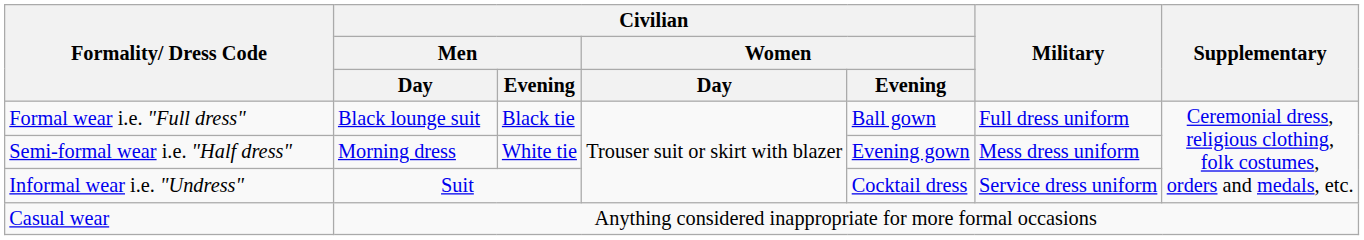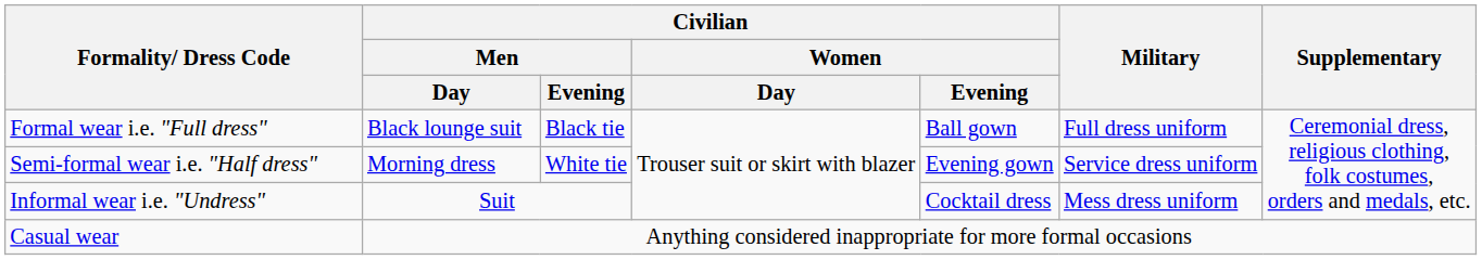Semi-formal wear i.e. "Half dress" | Military: Mess dress uniform -> Service dress uniform
Informal wear i.e. "Undress" | Military: Service dress uniform -> Mess dress uniform
